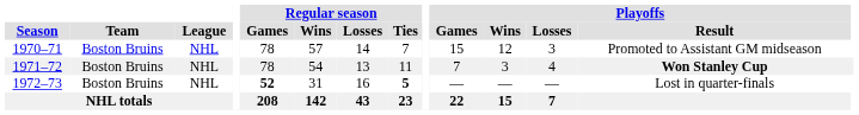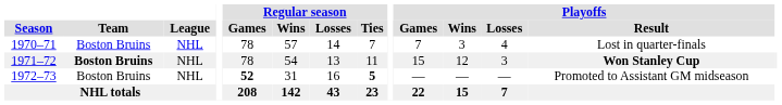1970–71 | Playoffs / Games: 15 -> 7
1970–71 | Playoffs / Wins: 12 -> 3
1970–71 | Playoffs / Losses: 3 -> 4
1970–71 | Playoffs / Result: Promoted to Assistant GM midseason -> Lost in quarter-finals
1971–72 | Team: normal -> bold
1971–72 | Playoffs / Games: 7 -> 15
1971–72 | Playoffs / Wins: 3 -> 12
1971–72 | Playoffs / Losses: 4 -> 3
1972–73 | Playoffs / Result: Lost in quarter-finals -> Promoted to Assistant GM midseason
